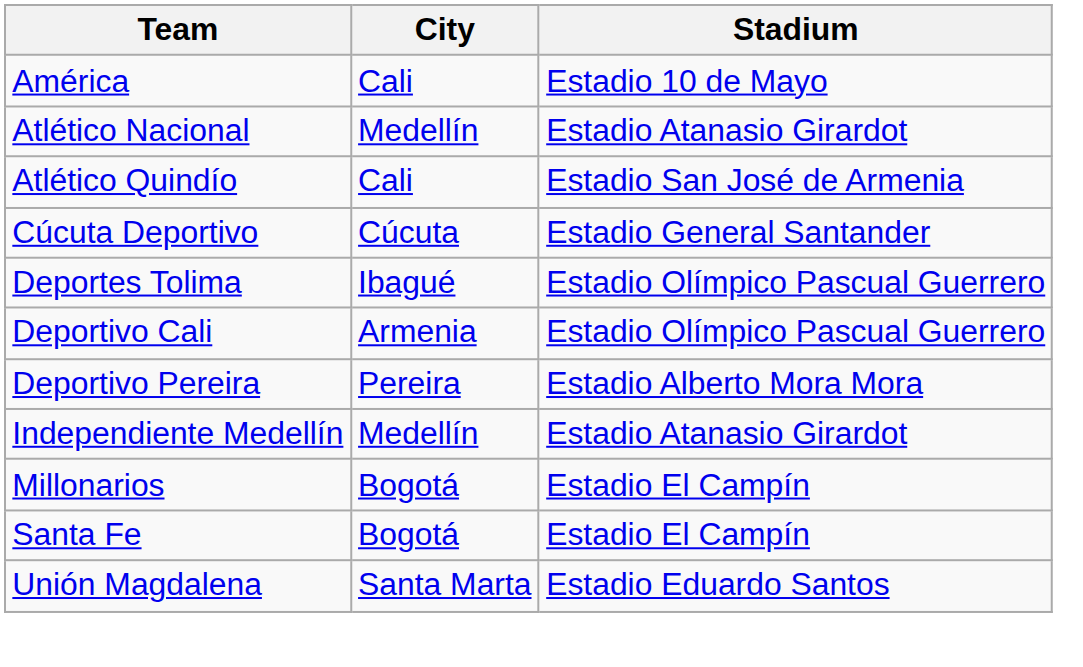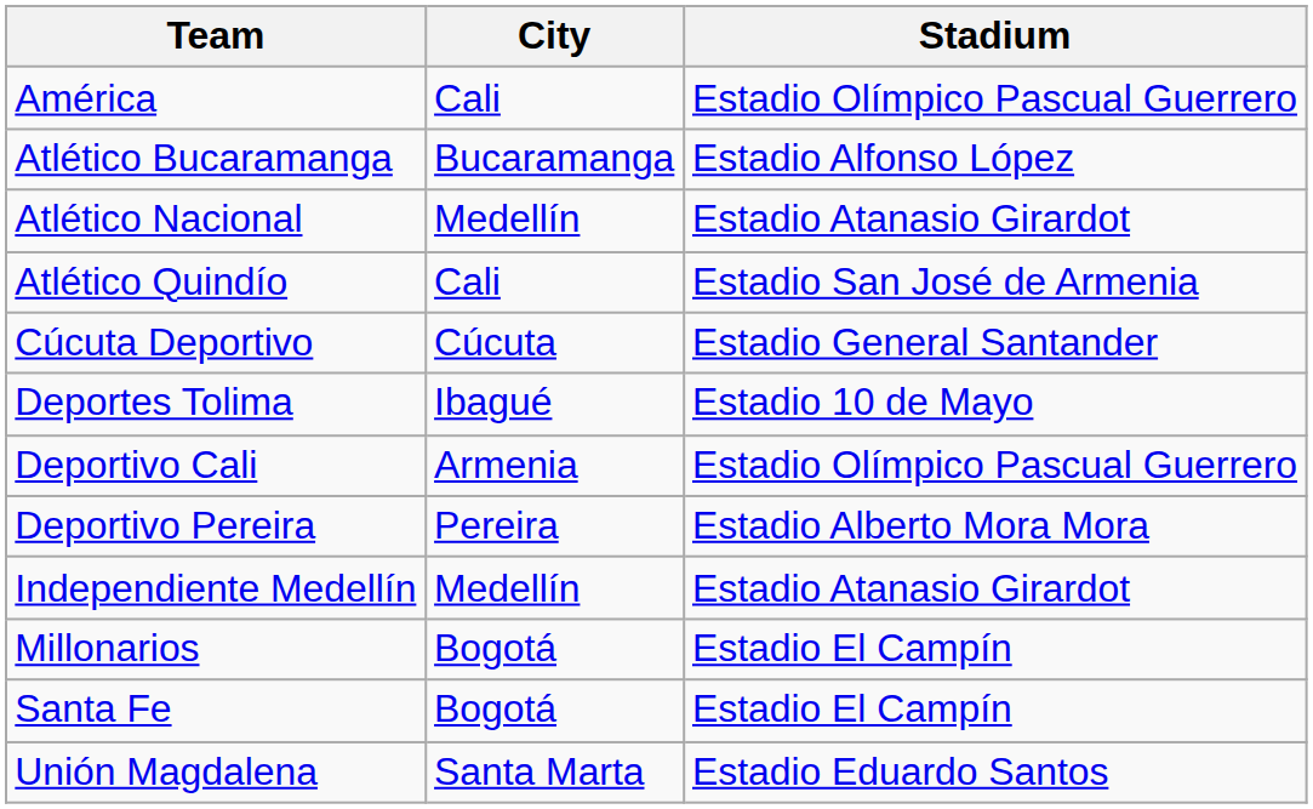América | Stadium: Estadio 10 de Mayo -> Estadio Olímpico Pascual Guerrero
+ row: Atlético Bucaramanga | Bucaramanga | Estadio Alfonso López
Deportes Tolima | Stadium: Estadio Olímpico Pascual Guerrero -> Estadio 10 de Mayo
